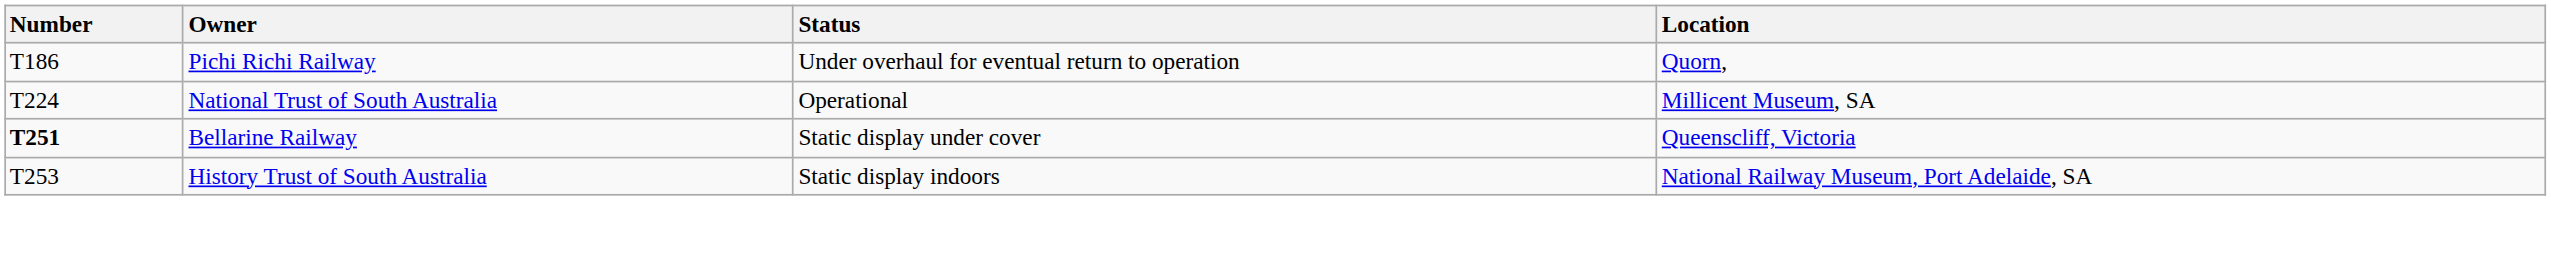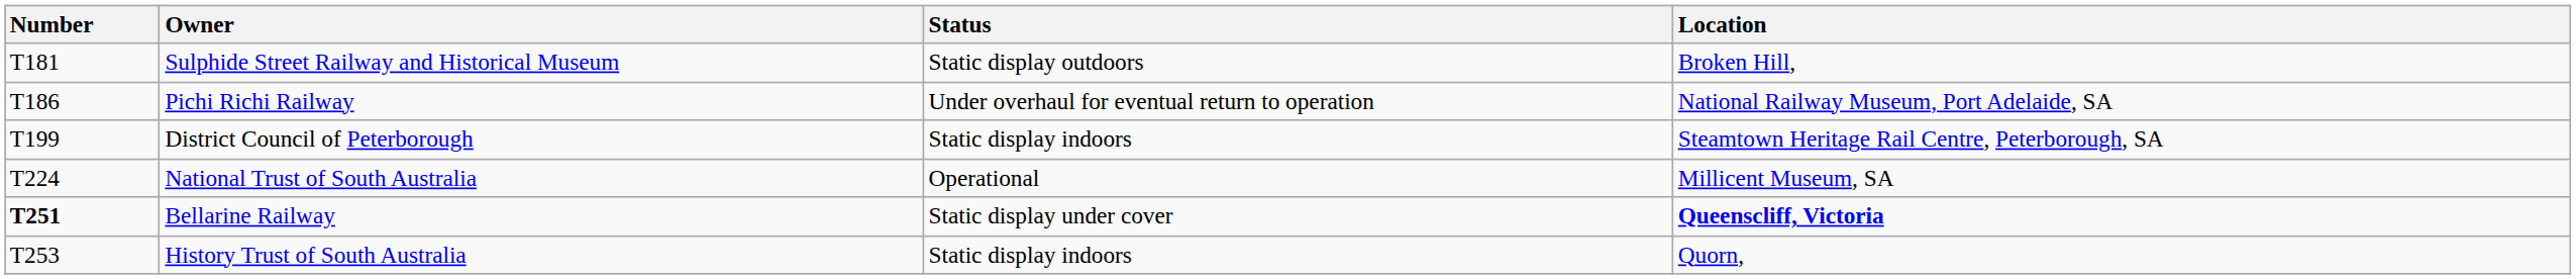+ row: T181 | Sulphide Street Railway and Historical Museum | Static display outdoors | Broken Hill,
Pichi Richi Railway | Location: Quorn, -> National Railway Museum, Port Adelaide, SA
+ row: T199 | District Council of Peterborough | Static display indoors | Steamtown Heritage Rail Centre, Peterborough, SA
Bellarine Railway | Location: normal -> bold
History Trust of South Australia | Location: National Railway Museum, Port Adelaide, SA -> Quorn,
